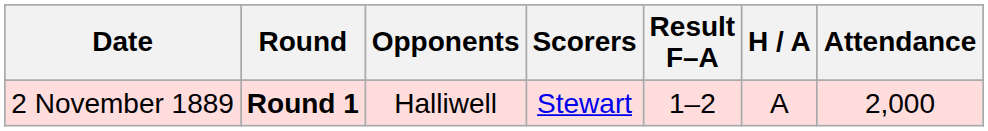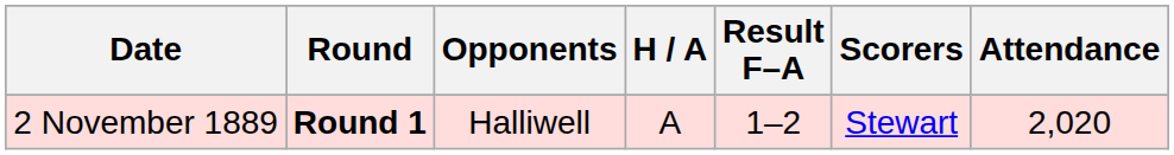columns swapped: H / A <-> Scorers
2 November 1889 | Attendance: 2,000 -> 2,020
